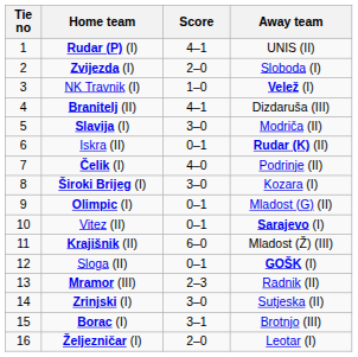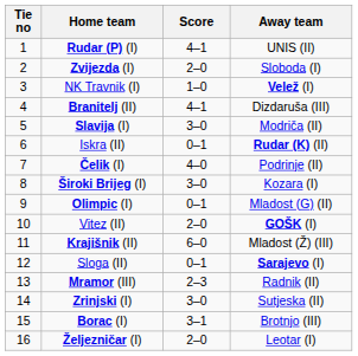Vitez (II) | Score: 0–1 -> 2–0
Vitez (II) | Away team: Sarajevo (I) -> GOŠK (I)
Sloga (II) | Away team: GOŠK (I) -> Sarajevo (I)
